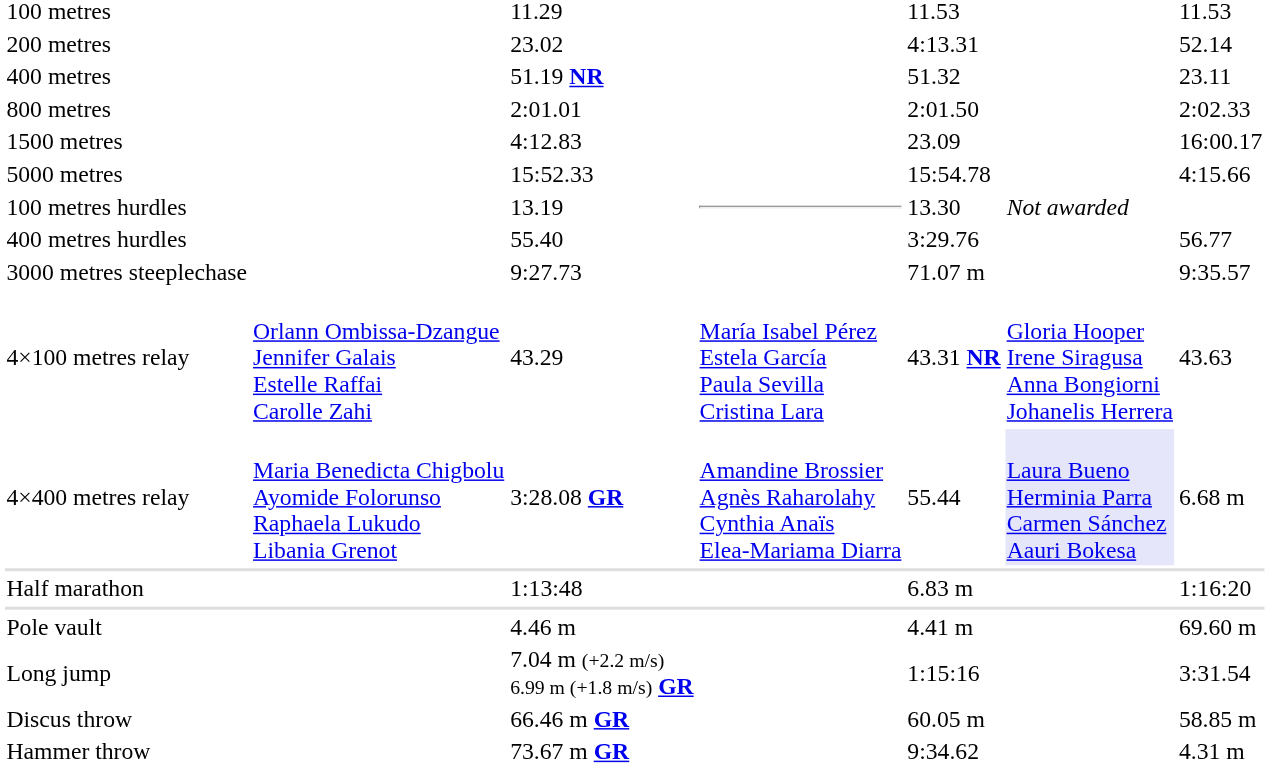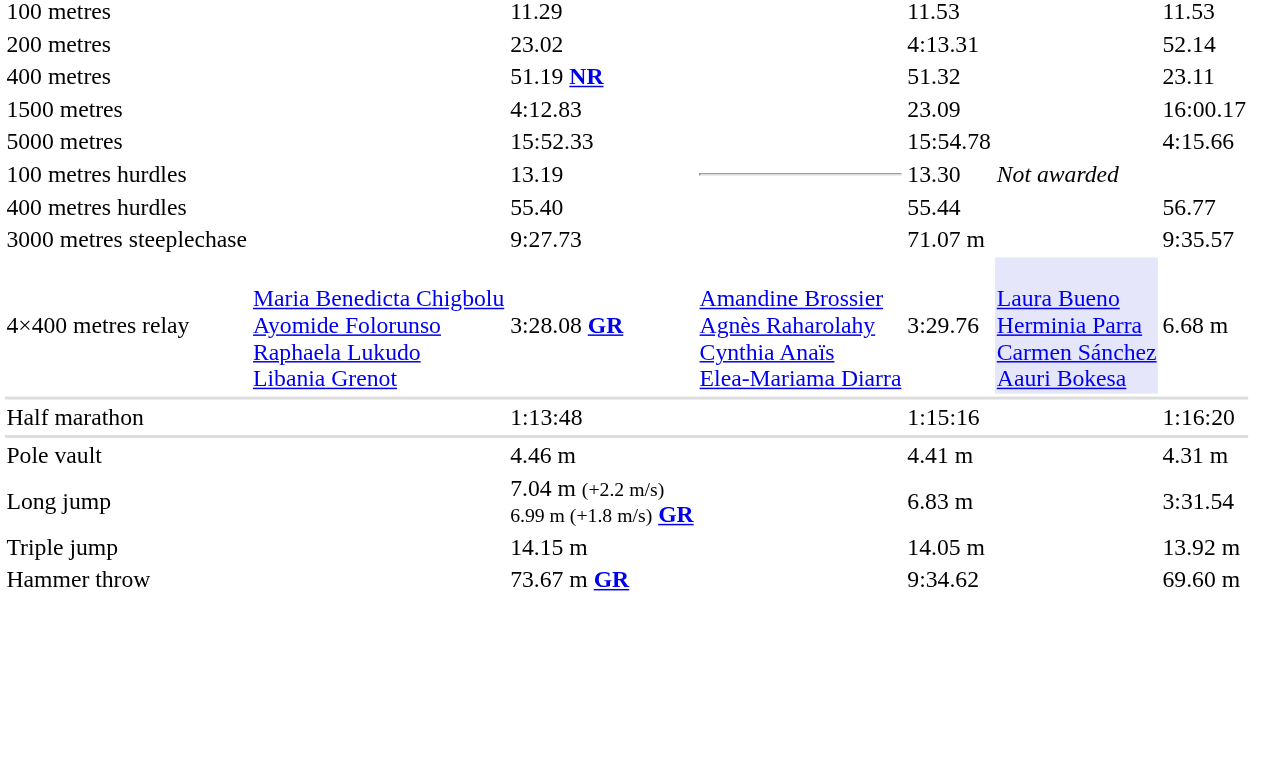- row: 800 metres | 2:01.01 | 2:01.50 | 2:02.33
400 metres hurdles | column 5: 3:29.76 -> 55.44
- row: 4×100 metres relay | Orlann Ombissa-Dzangue Jennifer Galais Estelle Raffai Carolle Zahi | 43.29 | María Isabel Pérez Estela García Paula Sevilla Cristina Lara | 43.31 NR | Gloria Hooper Irene Siragusa Anna Bongiorni Johanelis Herrera | 43.63
4×400 metres relay | column 5: 55.44 -> 3:29.76
Half marathon | column 5: 6.83 m -> 1:15:16
Pole vault | column 7: 69.60 m -> 4.31 m
Long jump | column 5: 1:15:16 -> 6.83 m
+ row: Triple jump | 14.15 m | 14.05 m | 13.92 m
- row: Discus throw | 66.46 m GR | 60.05 m | 58.85 m
Hammer throw | column 7: 4.31 m -> 69.60 m
